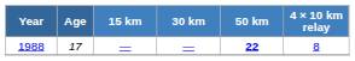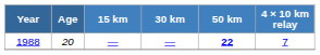1988 | Age: 17 -> 20
1988 | 4 × 10 km relay: 8 -> 7
